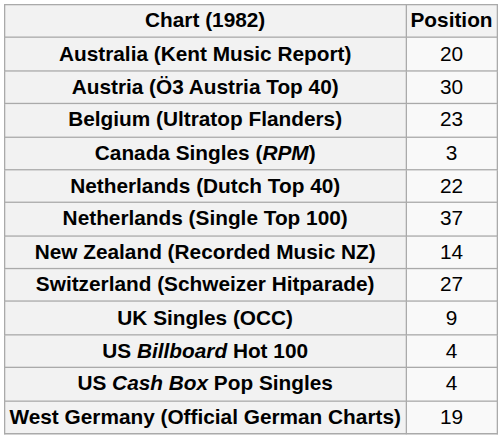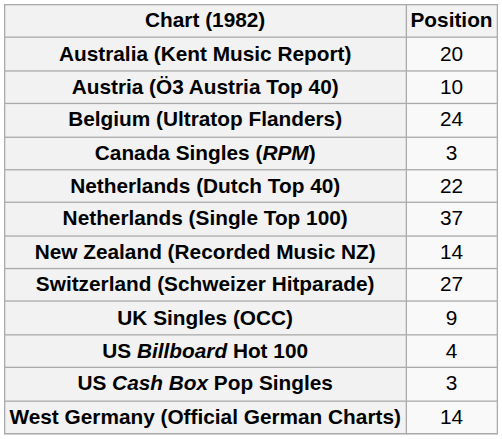Austria (Ö3 Austria Top 40) | Position: 30 -> 10
Belgium (Ultratop Flanders) | Position: 23 -> 24
US Cash Box Pop Singles | Position: 4 -> 3
West Germany (Official German Charts) | Position: 19 -> 14
